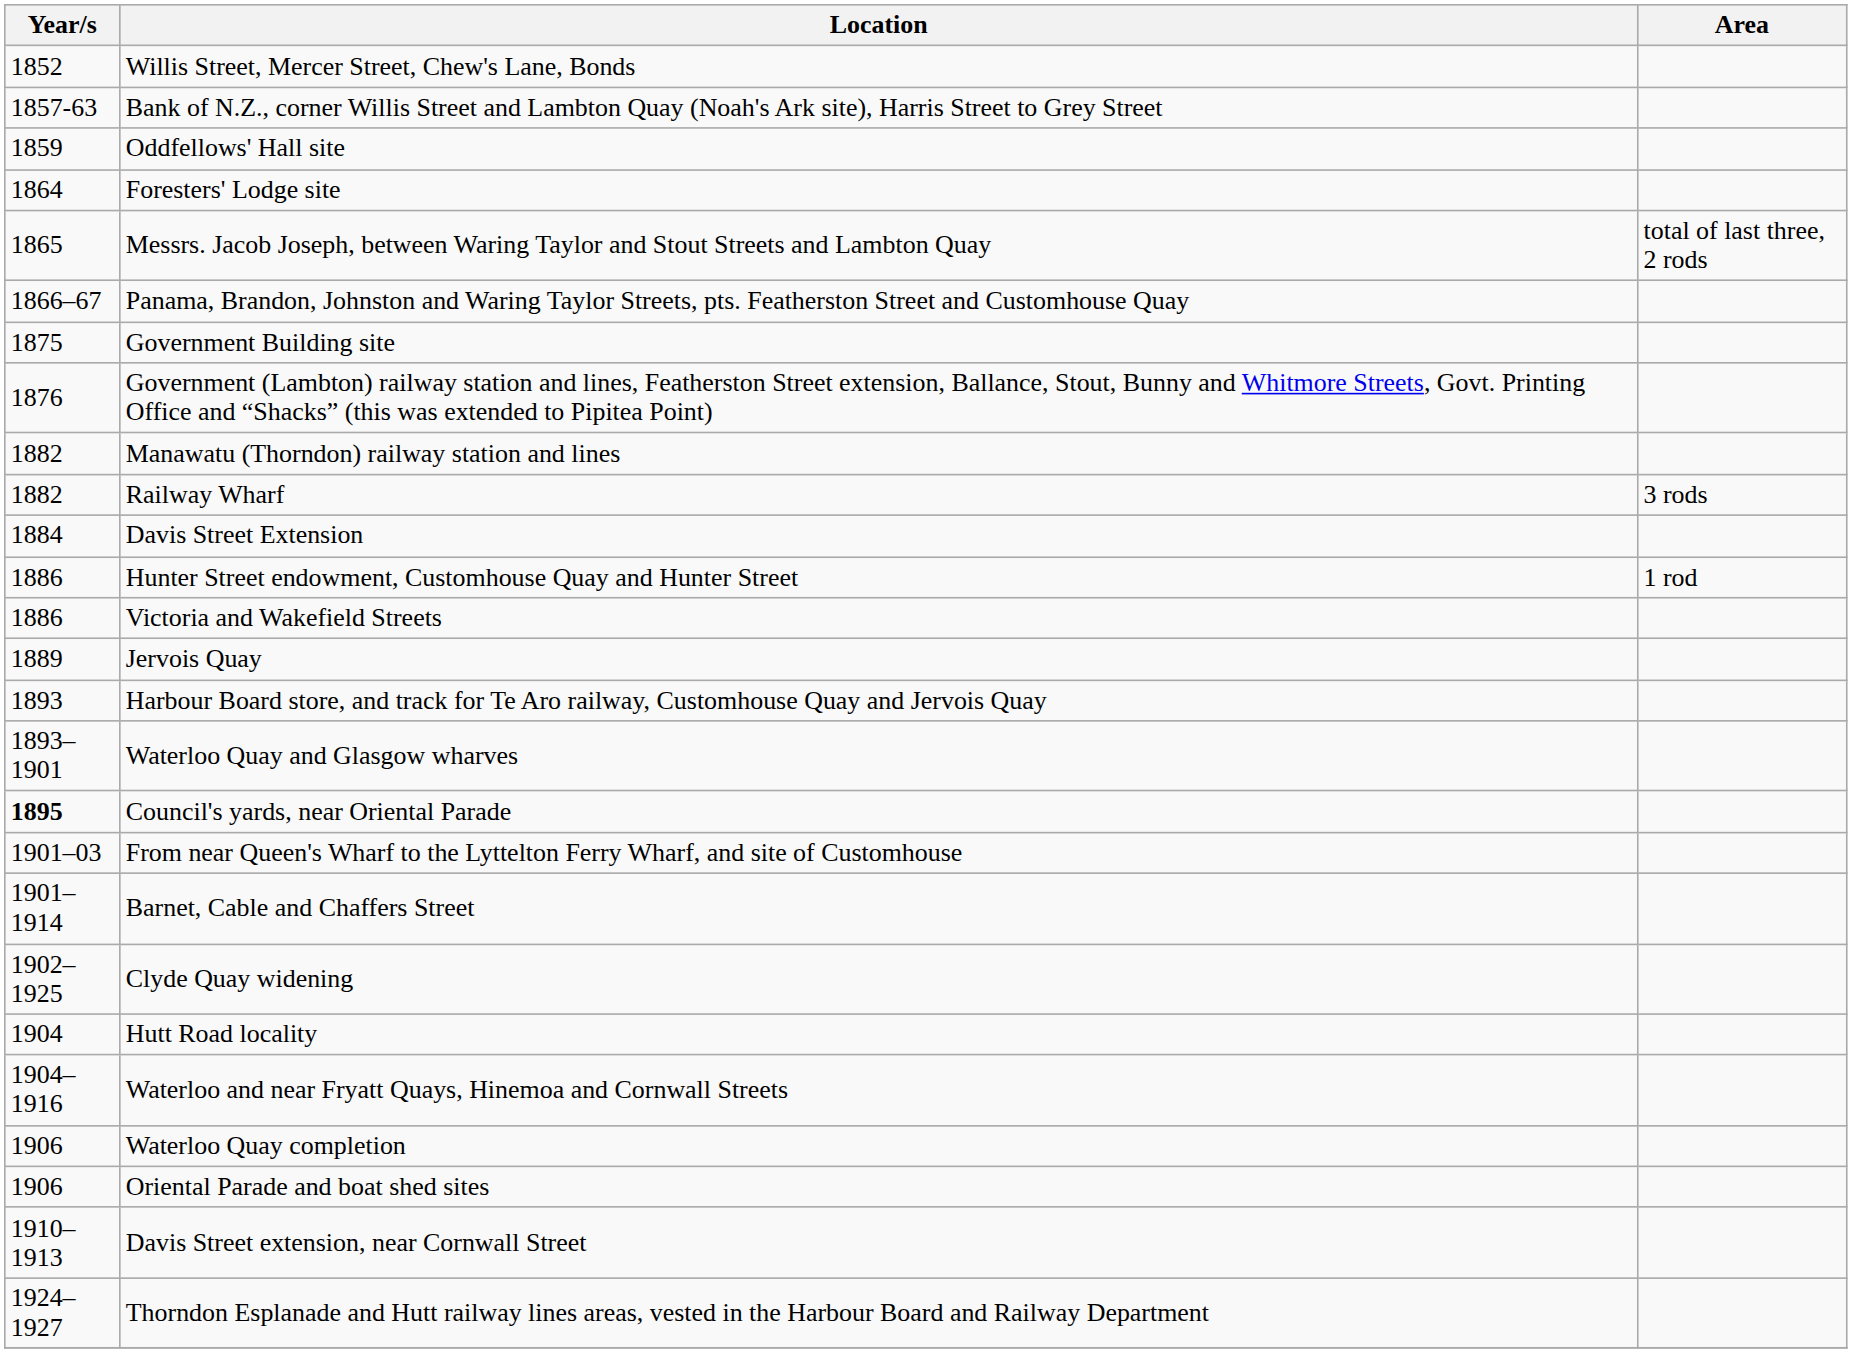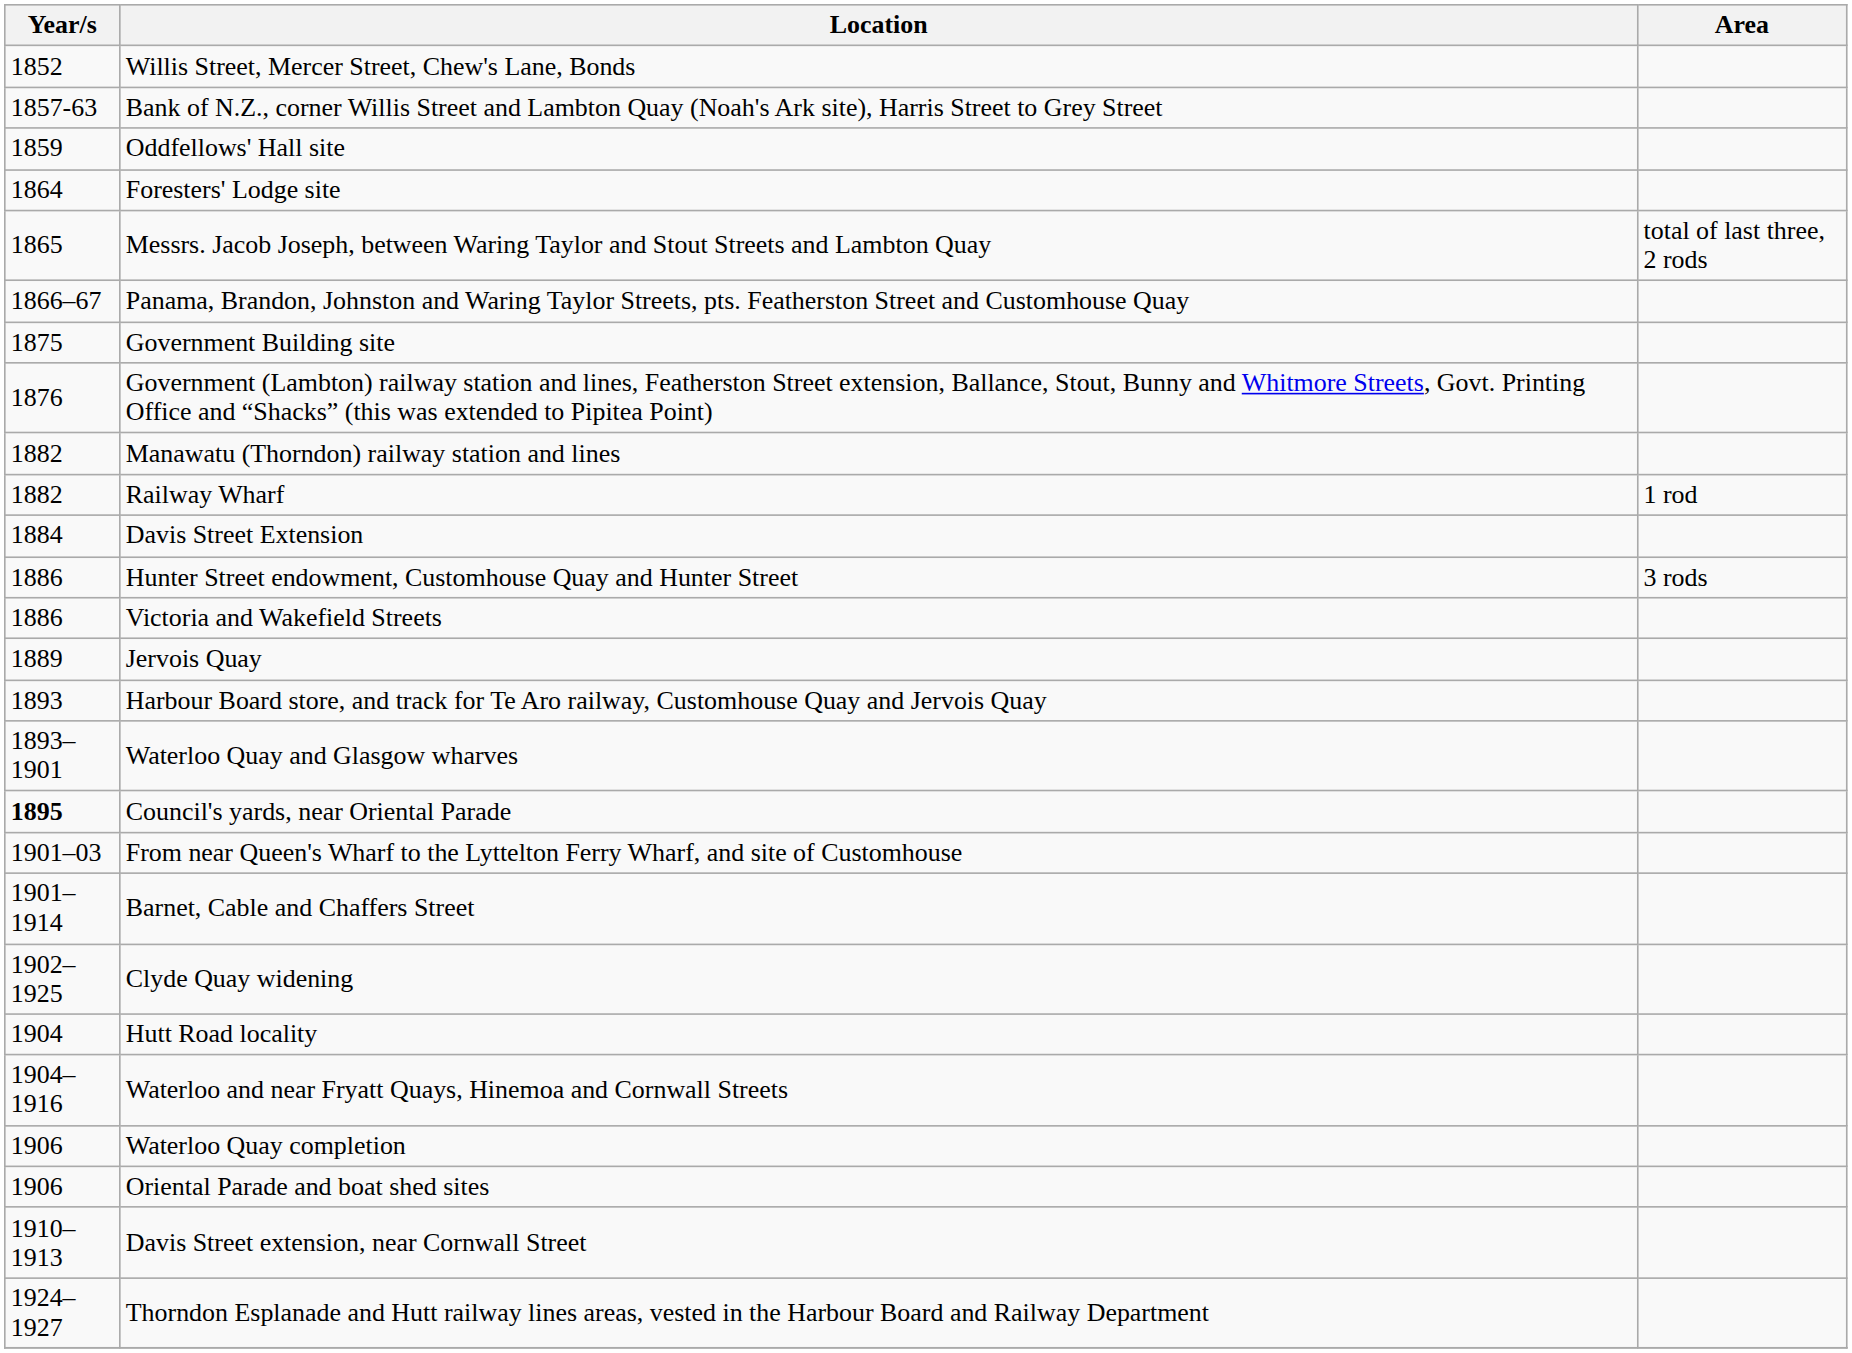Railway Wharf | Area: 3 rods -> 1 rod
Hunter Street endowment, Customhouse Quay and Hunter Street | Area: 1 rod -> 3 rods
